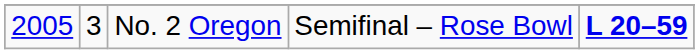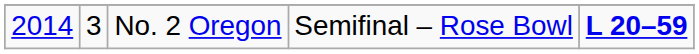No. 2 Oregon | column 1: 2005 -> 2014
